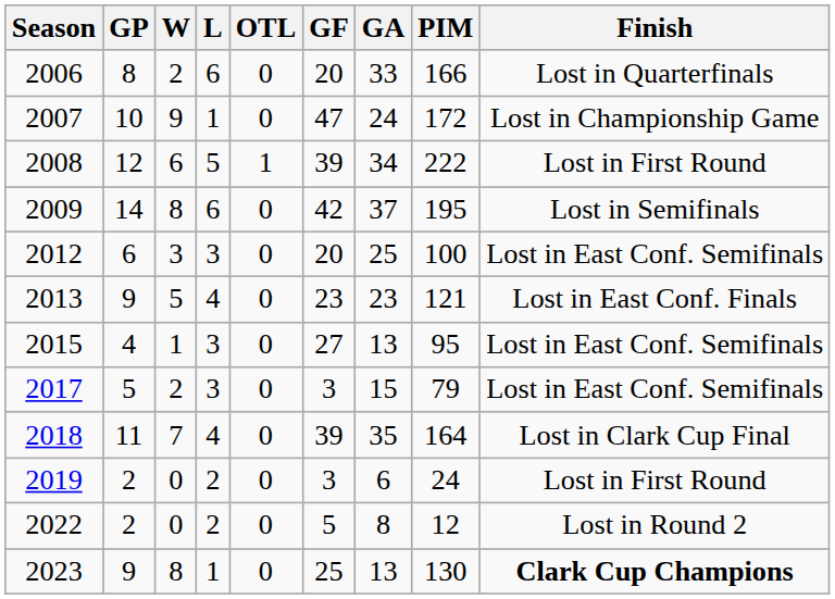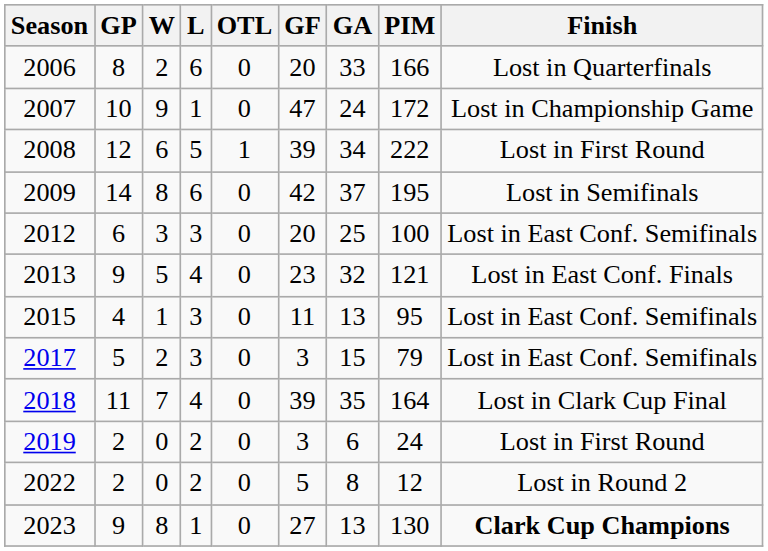2013 | GA: 23 -> 32
2015 | GF: 27 -> 11
2023 | GF: 25 -> 27
